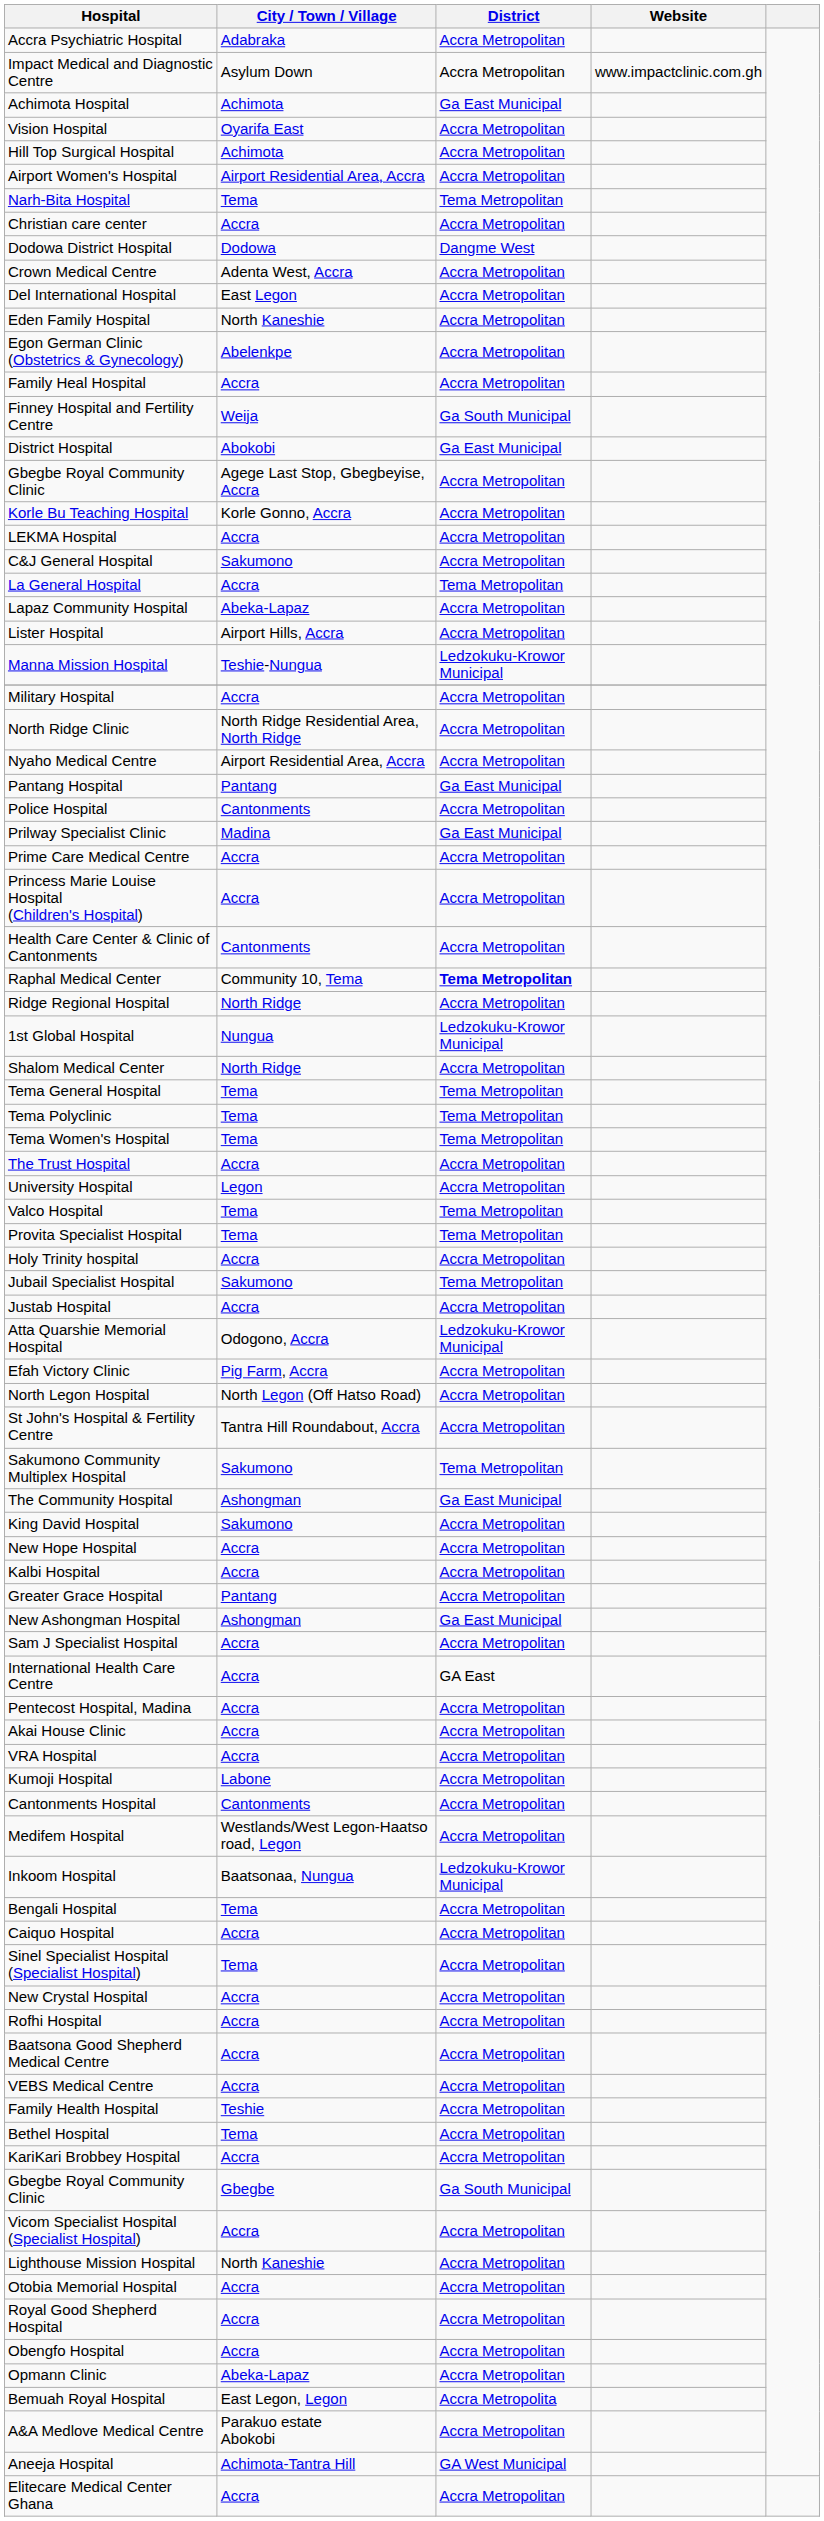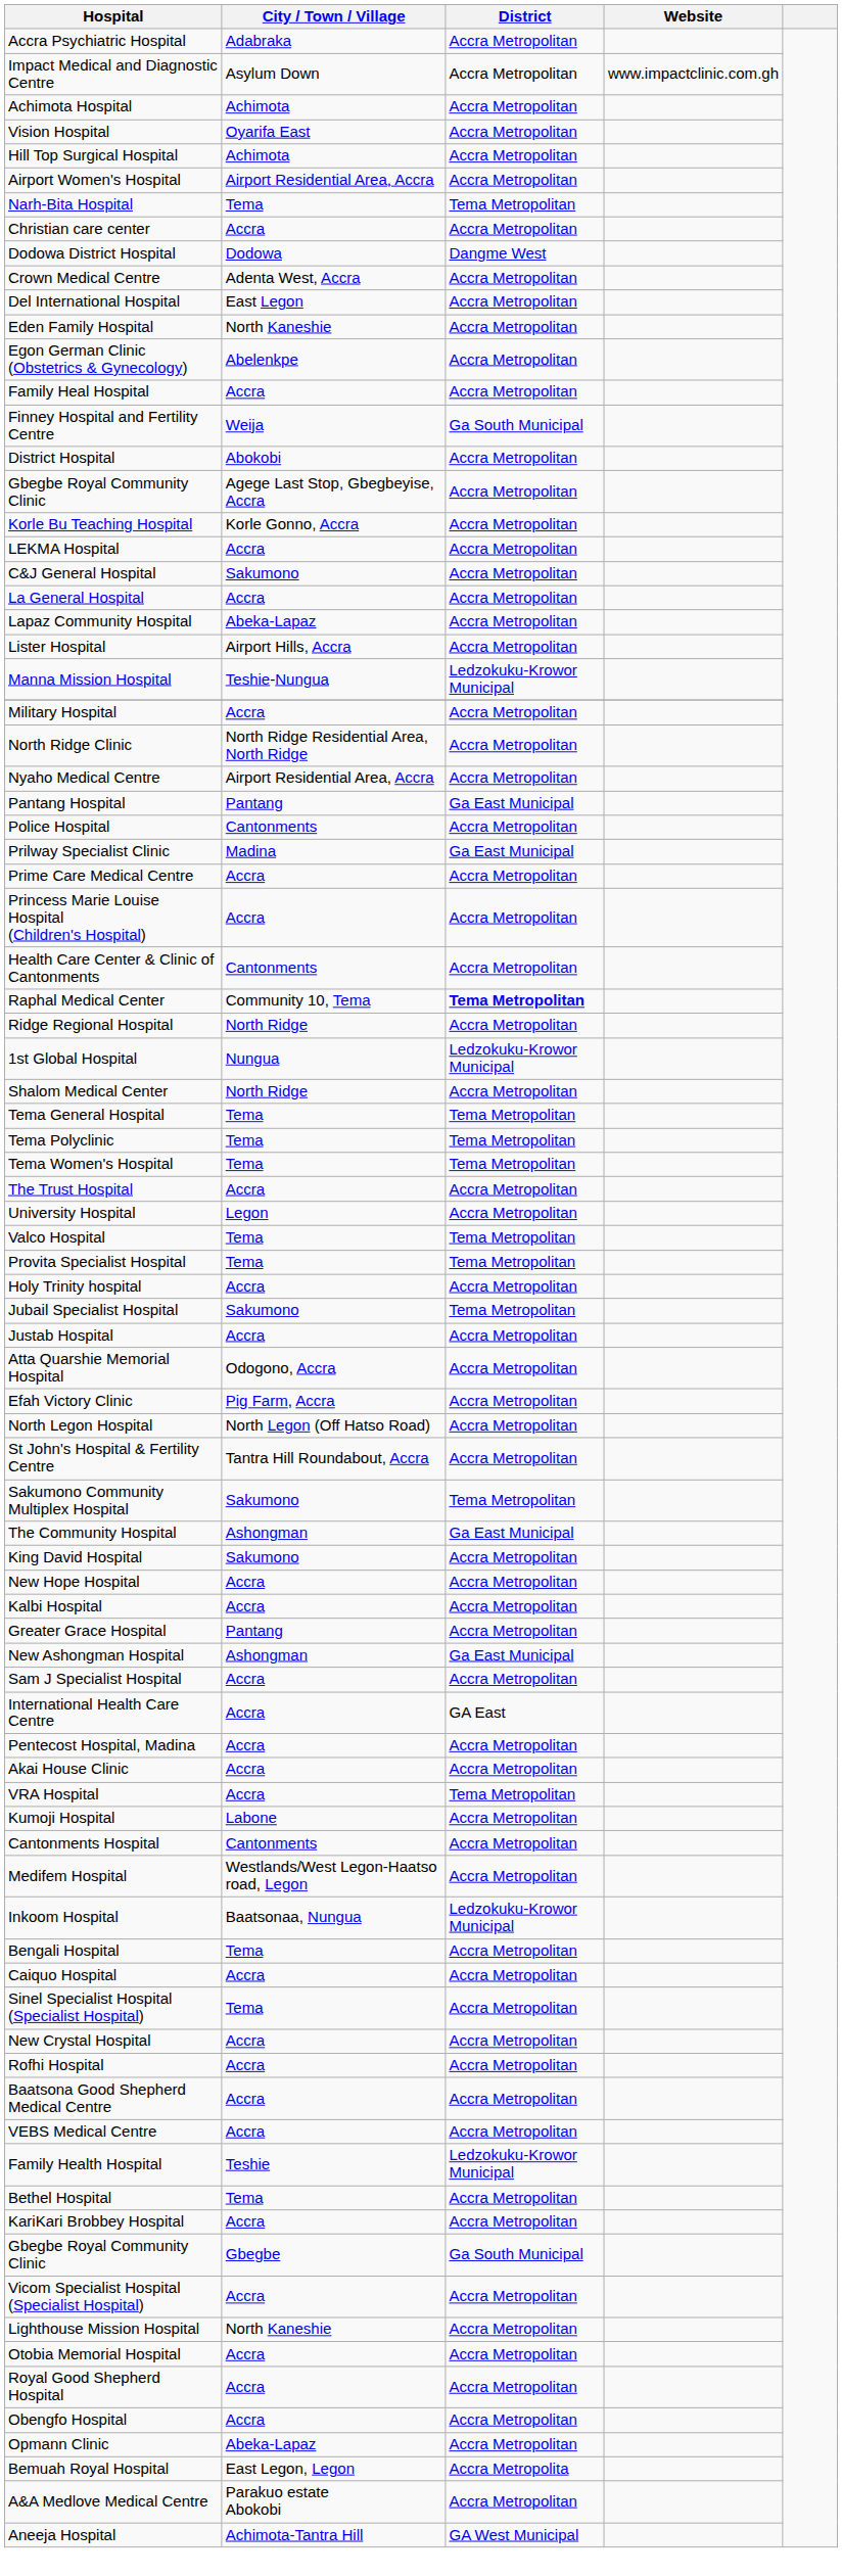Achimota Hospital | District: Ga East Municipal -> Accra Metropolitan
District Hospital | District: Ga East Municipal -> Accra Metropolitan
La General Hospital | District: Tema Metropolitan -> Accra Metropolitan
Atta Quarshie Memorial Hospital | District: Ledzokuku-Krowor Municipal -> Accra Metropolitan
VRA Hospital | District: Accra Metropolitan -> Tema Metropolitan
Family Health Hospital | District: Accra Metropolitan -> Ledzokuku-Krowor Municipal
- row: Elitecare Medical Center Ghana | Accra | Accra Metropolitan
